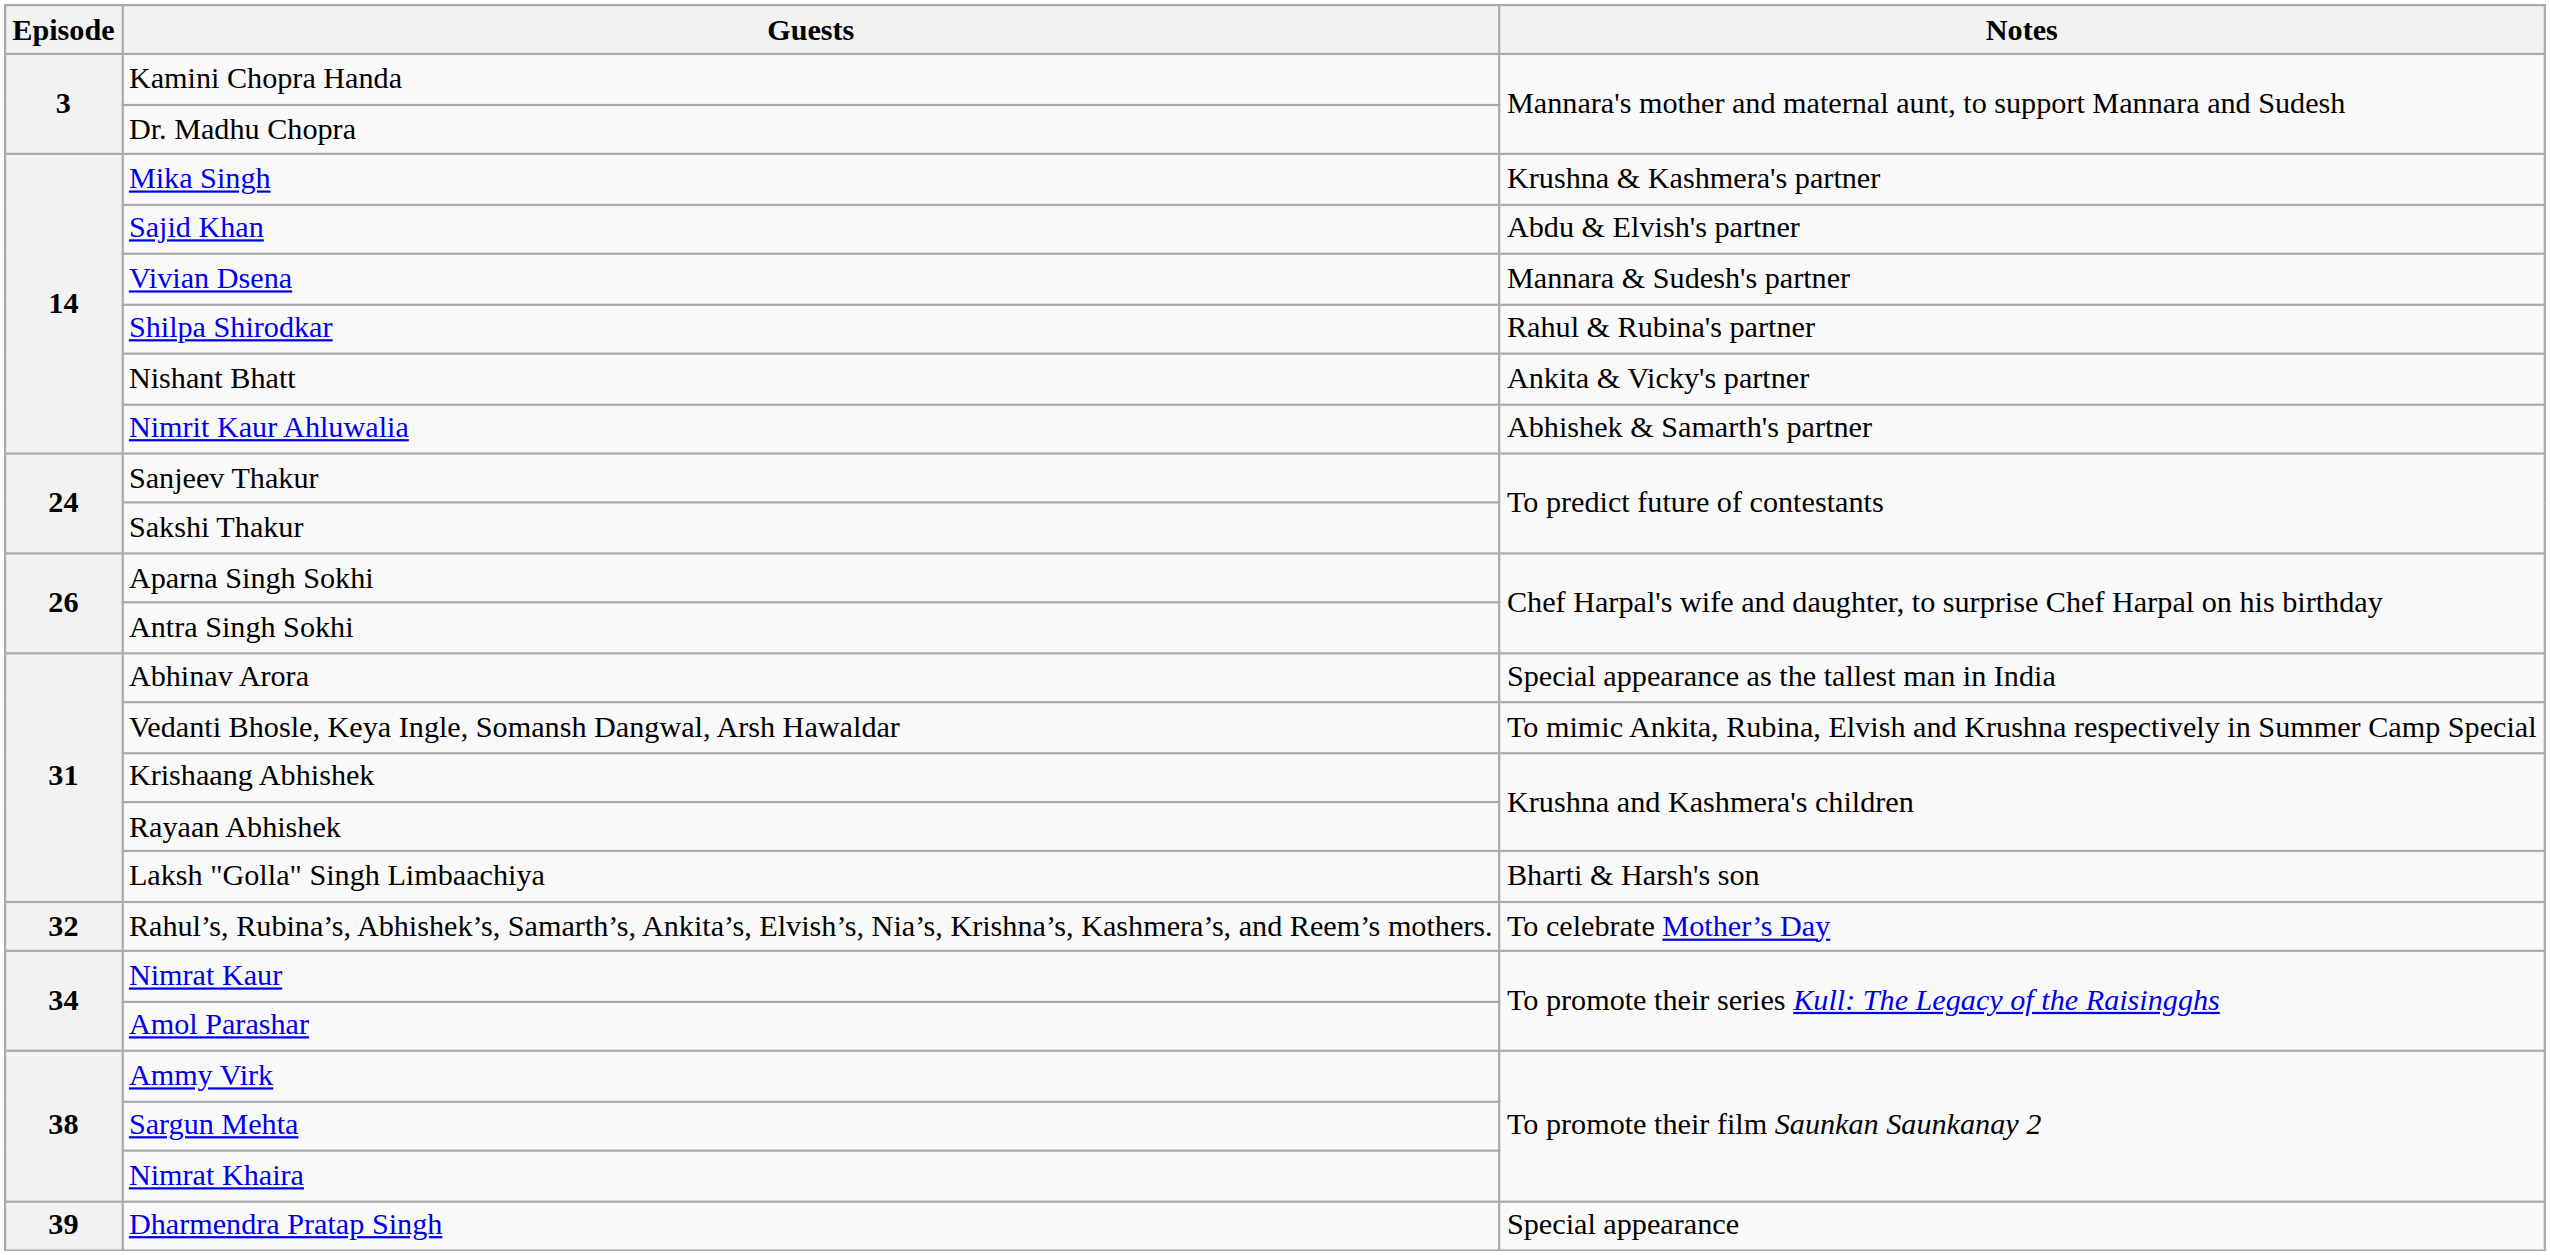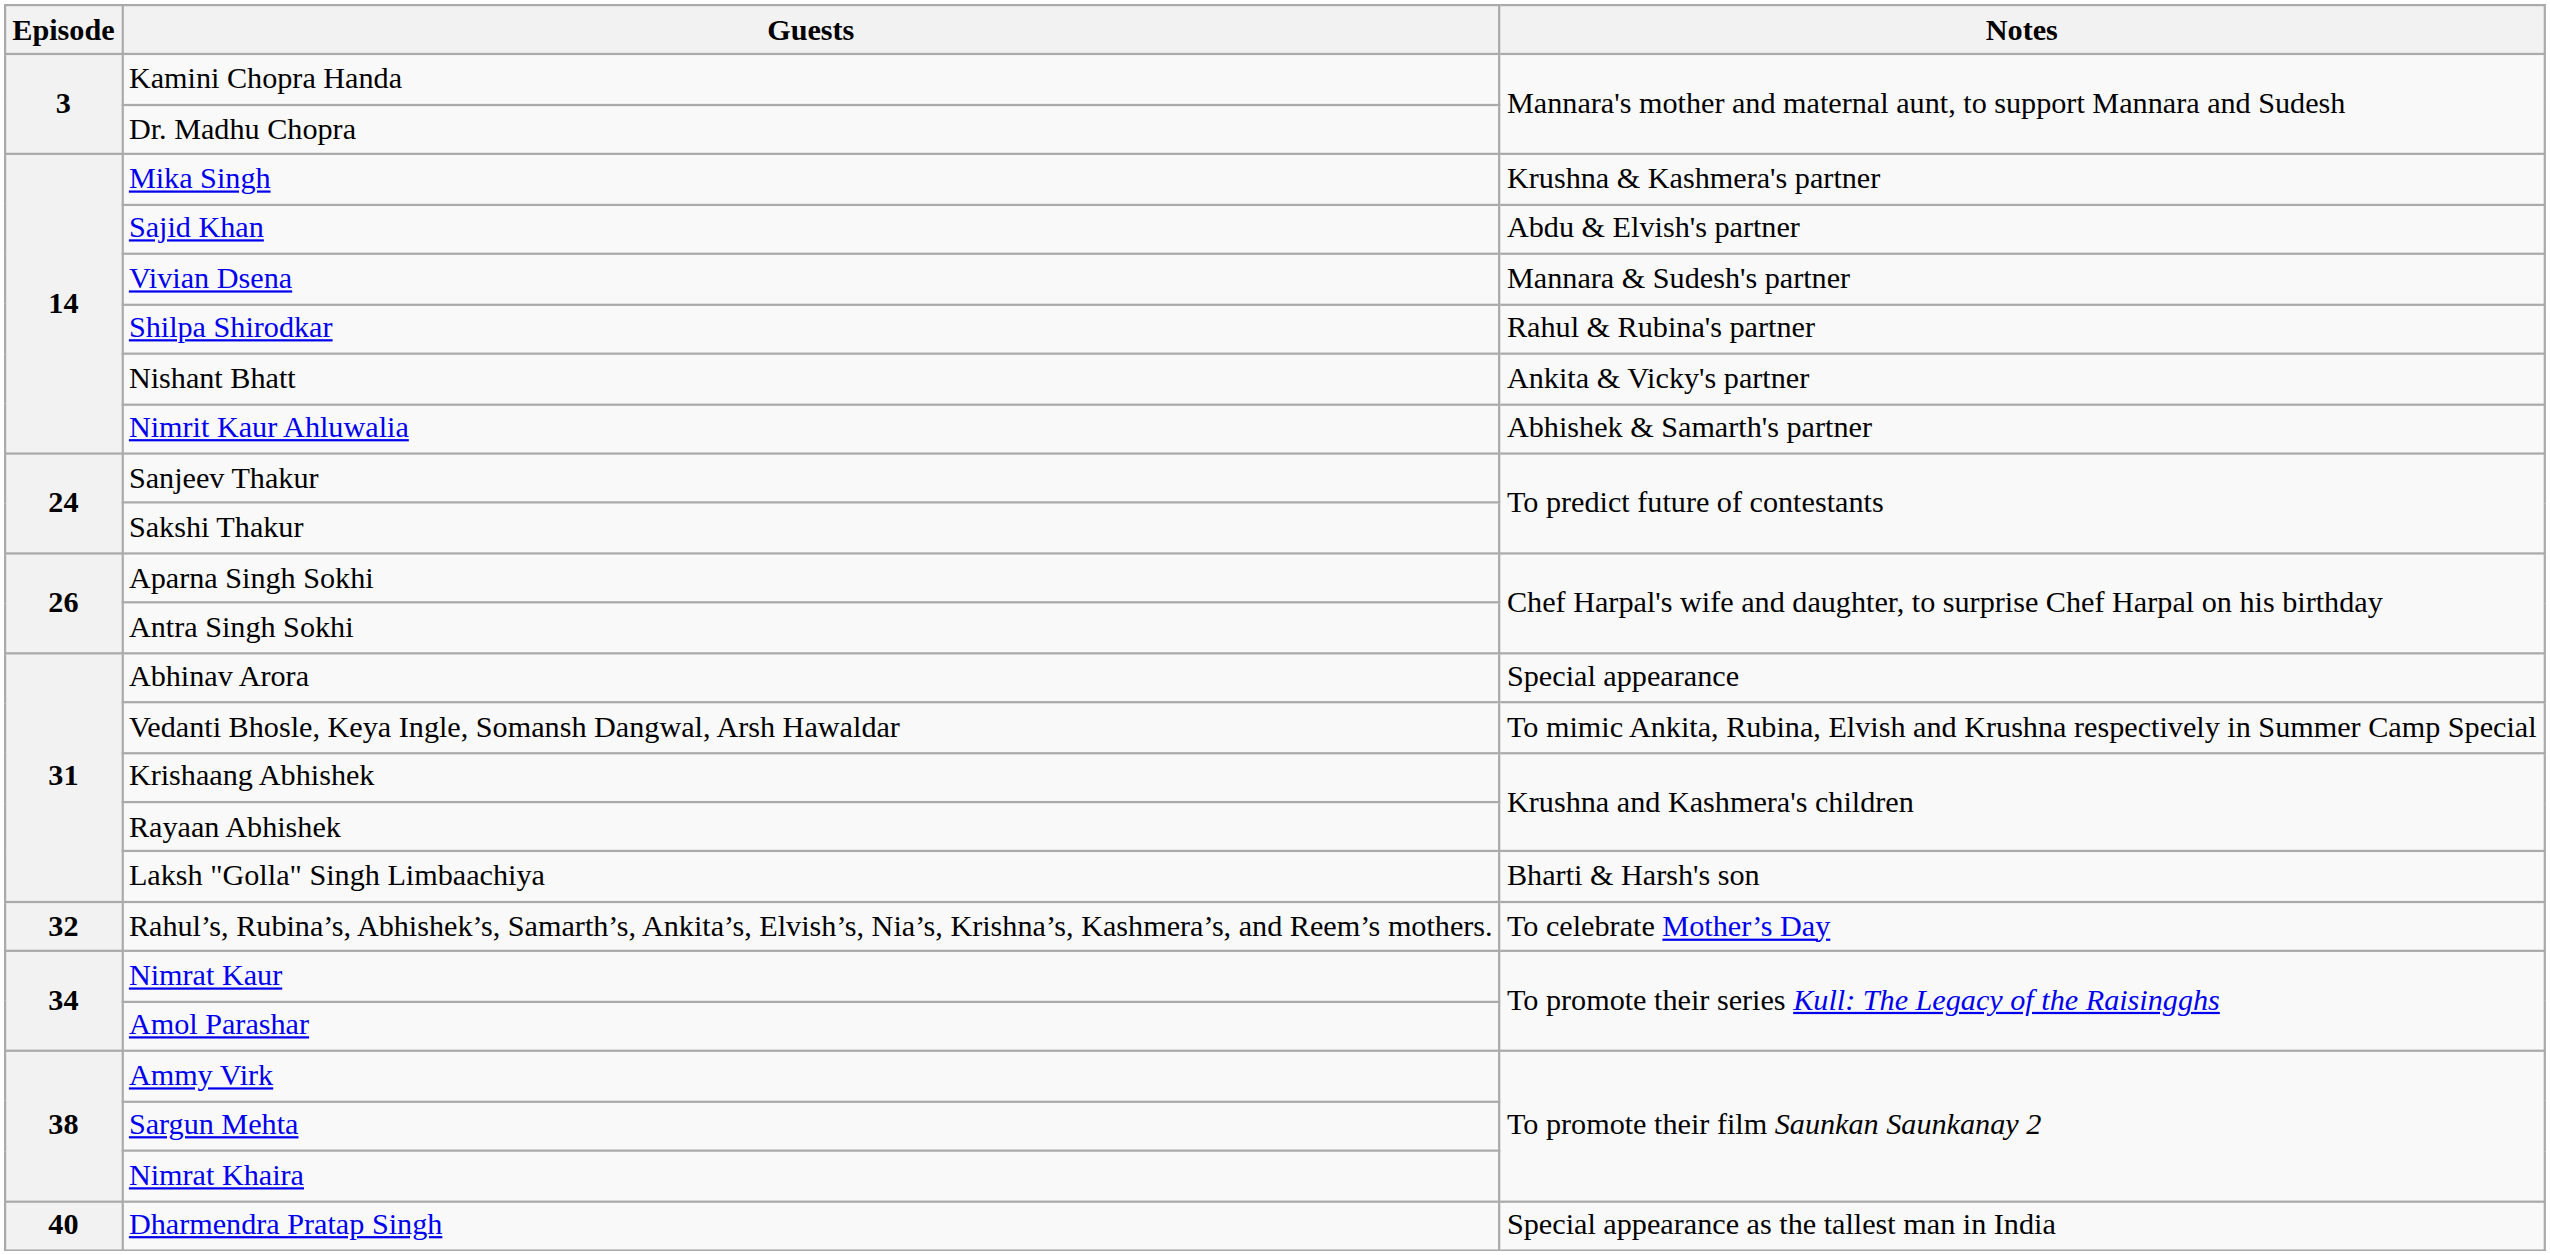Abhinav Arora | Notes: Special appearance as the tallest man in India -> Special appearance
Dharmendra Pratap Singh | Episode: 39 -> 40
Dharmendra Pratap Singh | Notes: Special appearance -> Special appearance as the tallest man in India
